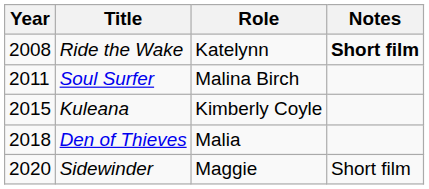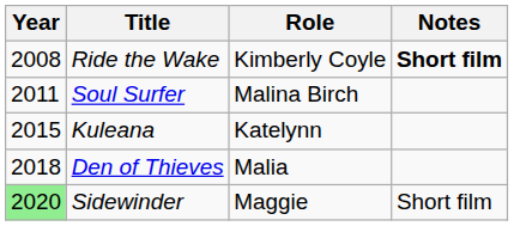Ride the Wake | Role: Katelynn -> Kimberly Coyle
Kuleana | Role: Kimberly Coyle -> Katelynn
Sidewinder | Year: no background -> lightgreen background
